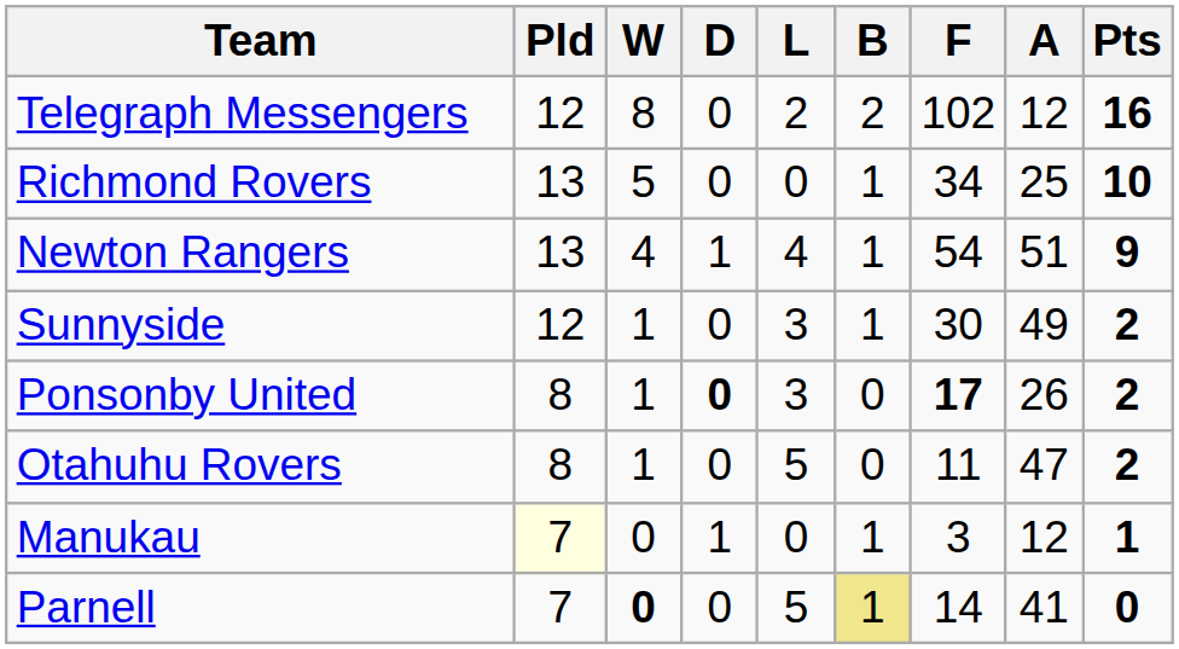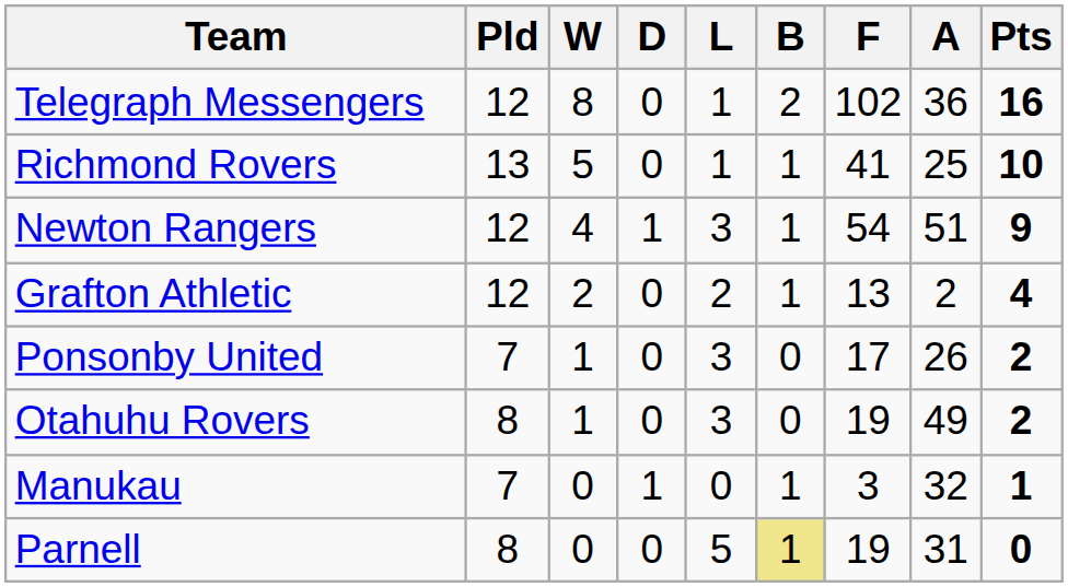Telegraph Messengers | L: 2 -> 1
Telegraph Messengers | A: 12 -> 36
Richmond Rovers | L: 0 -> 1
Richmond Rovers | F: 34 -> 41
Newton Rangers | Pld: 13 -> 12
Newton Rangers | L: 4 -> 3
+ row: Grafton Athletic | 12 | 2 | 0 | 2 | 1 | 13 | 2 | 4
- row: Sunnyside | 12 | 1 | 0 | 3 | 1 | 30 | 49 | 2
Ponsonby United | Pld: 8 -> 7
Ponsonby United | D: bold -> normal
Ponsonby United | F: bold -> normal
Otahuhu Rovers | L: 5 -> 3
Otahuhu Rovers | F: 11 -> 19
Otahuhu Rovers | A: 47 -> 49
Manukau | Pld: lightyellow background -> no background
Manukau | A: 12 -> 32
Parnell | Pld: 7 -> 8
Parnell | W: bold -> normal
Parnell | F: 14 -> 19
Parnell | A: 41 -> 31
